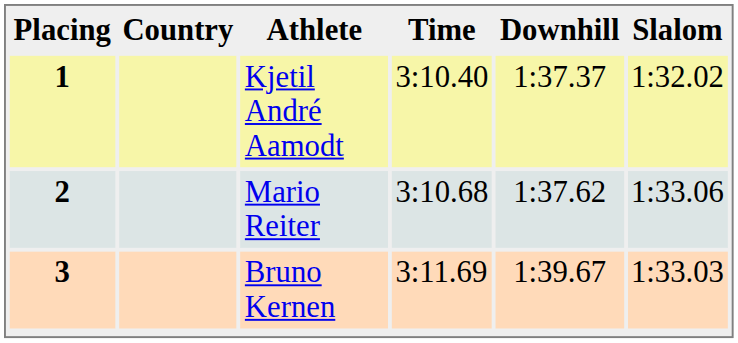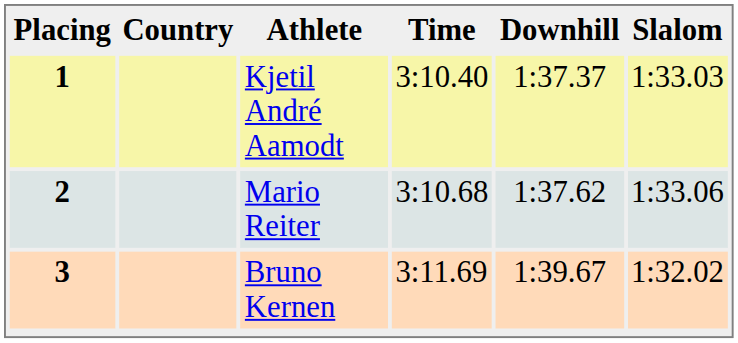1 | Slalom: 1:32.02 -> 1:33.03
3 | Slalom: 1:33.03 -> 1:32.02
